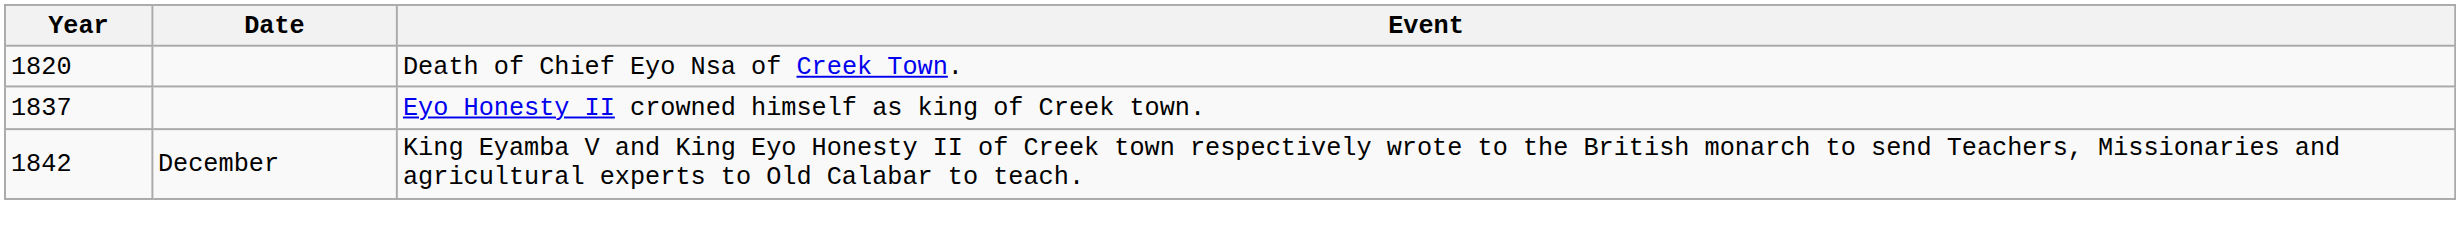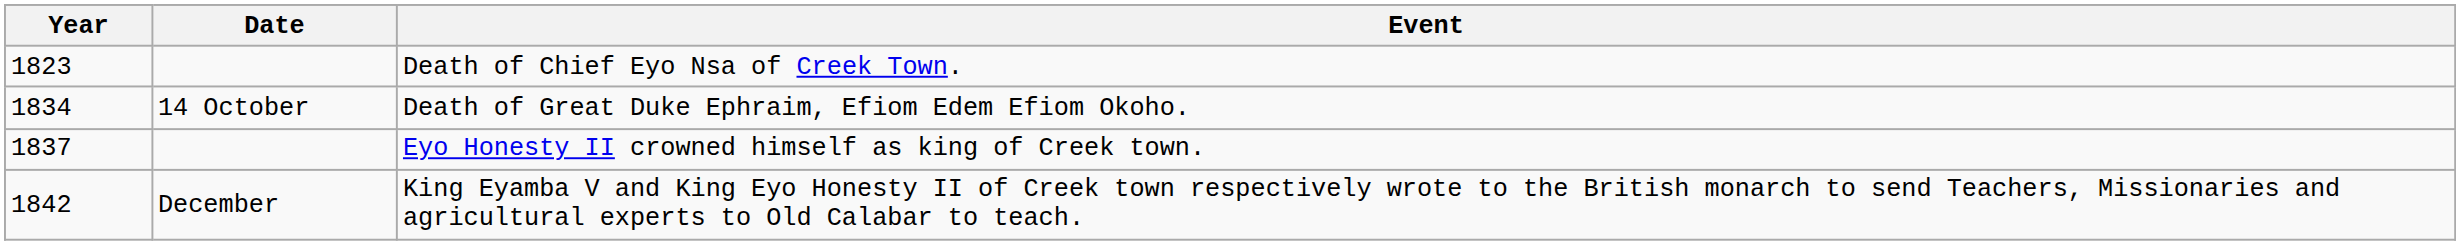Death of Chief Eyo Nsa of Creek Town. | Year: 1820 -> 1823
+ row: 1834 | 14 October | Death of Great Duke Ephraim, Efiom Edem Efiom Okoho.
